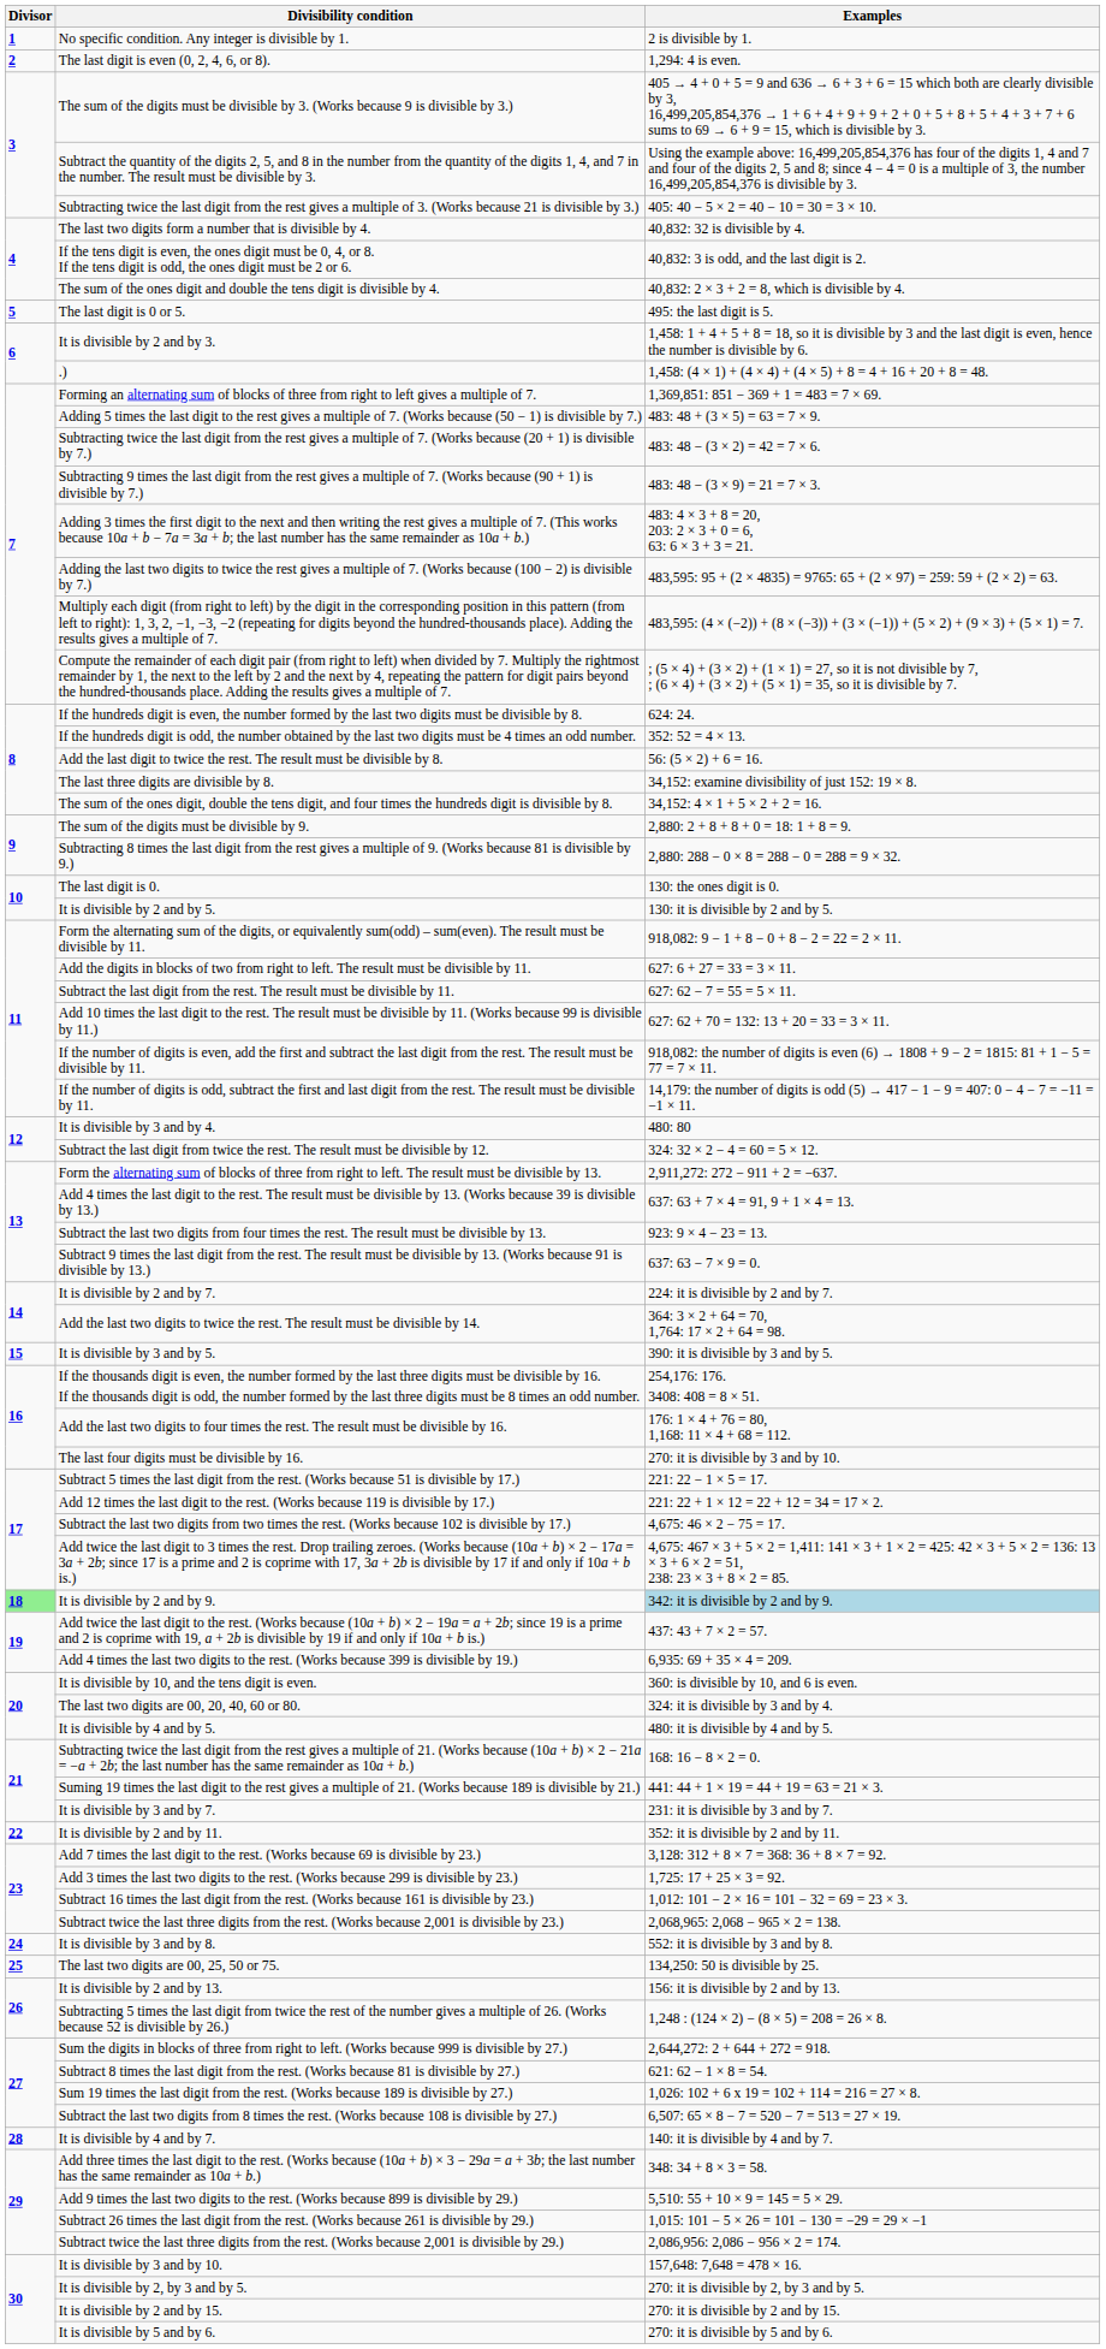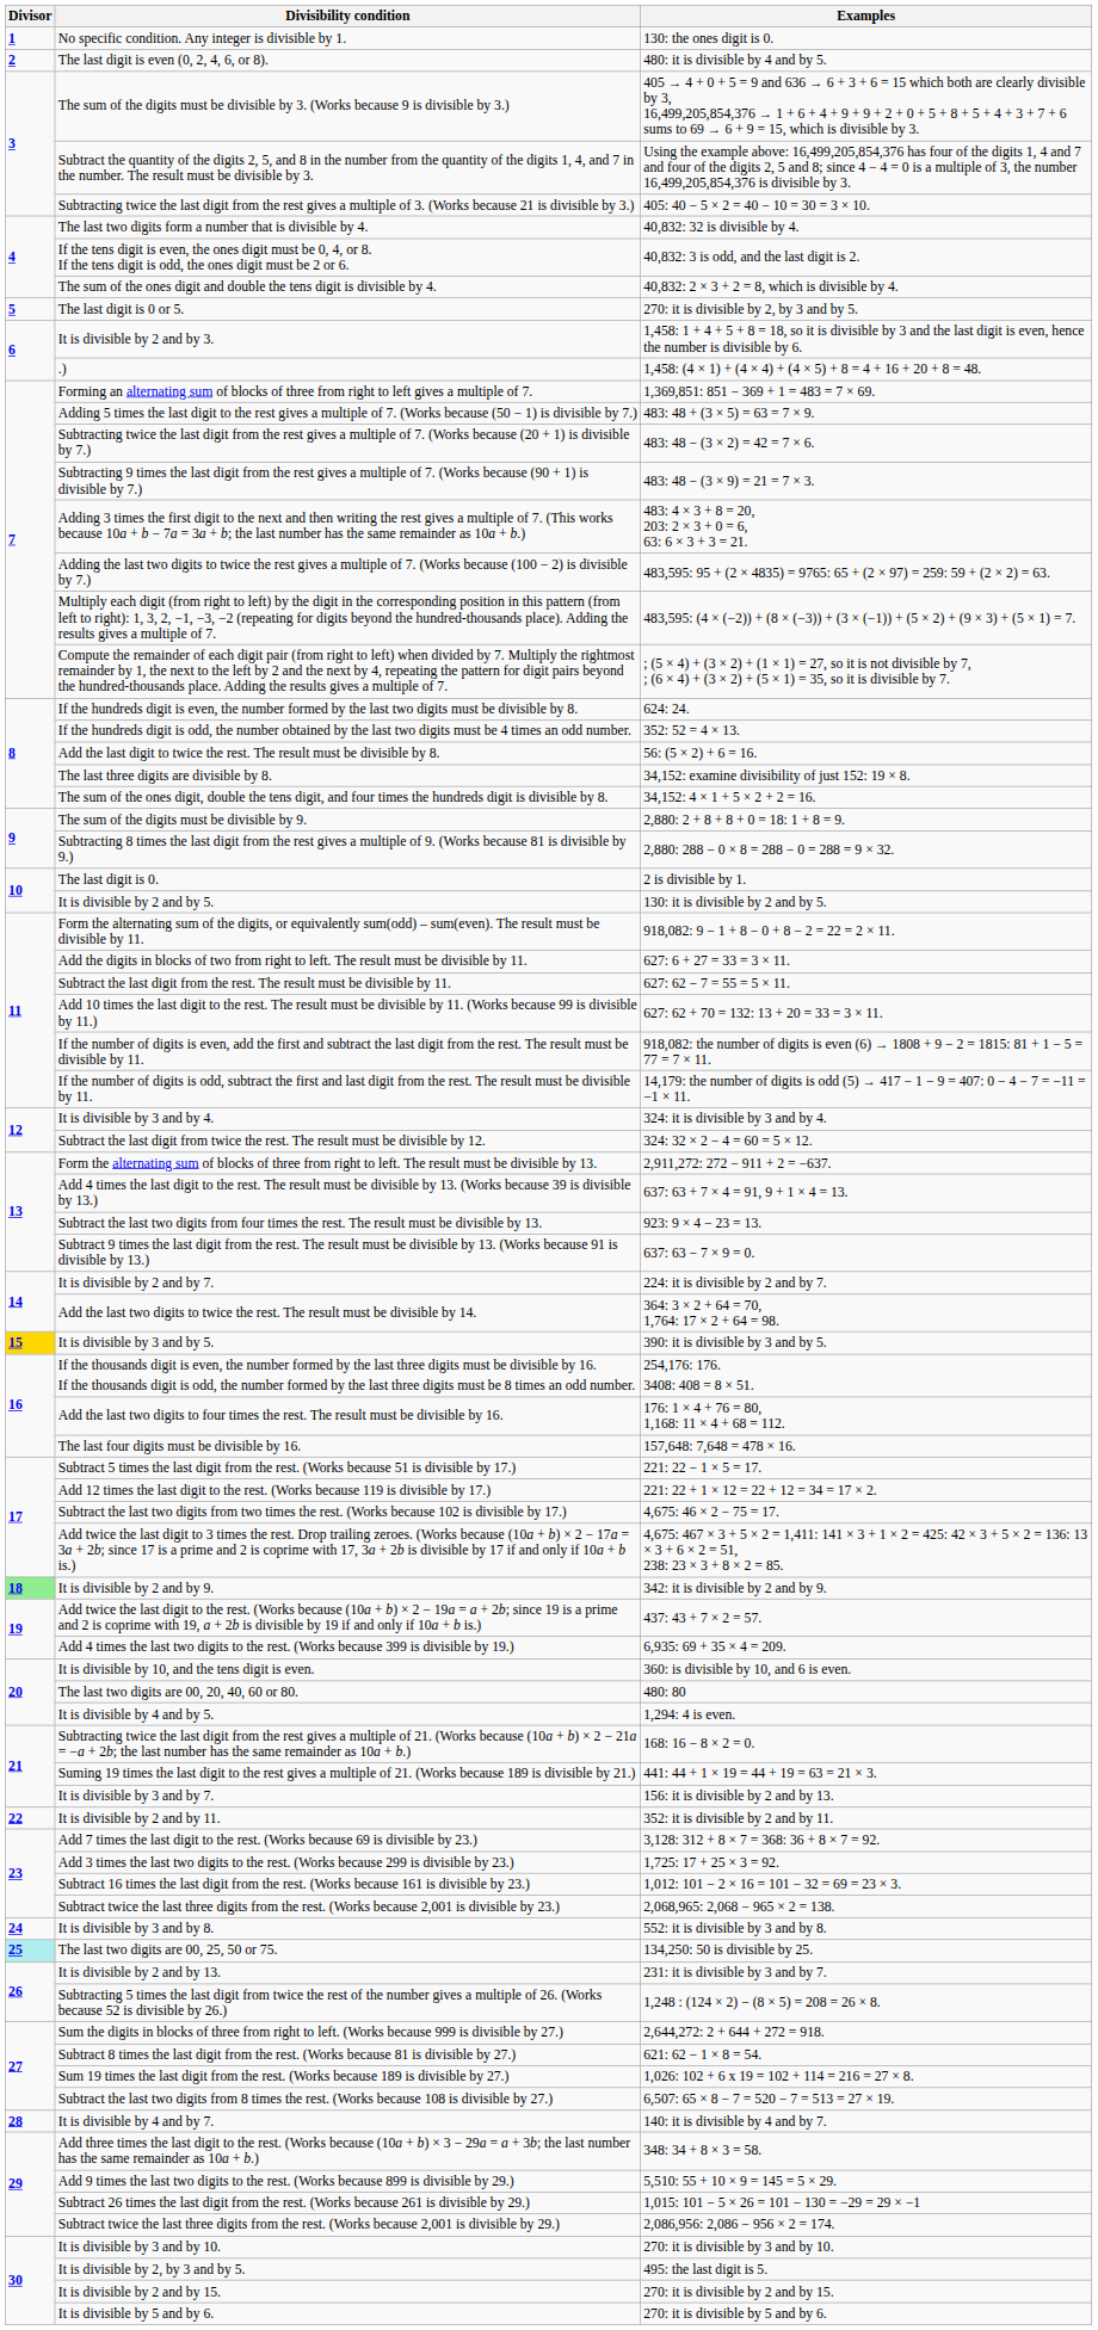No specific condition. Any integer is divisible by 1. | Examples: 2 is divisible by 1. -> 130: the ones digit is 0.
The last digit is even (0, 2, 4, 6, or 8). | Examples: 1,294: 4 is even. -> 480: it is divisible by 4 and by 5.
The last digit is 0 or 5. | Examples: 495: the last digit is 5. -> 270: it is divisible by 2, by 3 and by 5.
The last digit is 0. | Examples: 130: the ones digit is 0. -> 2 is divisible by 1.
It is divisible by 3 and by 4. | Examples: 480: 80 -> 324: it is divisible by 3 and by 4.
It is divisible by 3 and by 5. | Divisor: no background -> gold background
The last four digits must be divisible by 16. | Examples: 270: it is divisible by 3 and by 10. -> 157,648: 7,648 = 478 × 16.
It is divisible by 2 and by 9. | Examples: lightblue background -> no background
The last two digits are 00, 20, 40, 60 or 80. | Examples: 324: it is divisible by 3 and by 4. -> 480: 80
It is divisible by 4 and by 5. | Examples: 480: it is divisible by 4 and by 5. -> 1,294: 4 is even.
It is divisible by 3 and by 7. | Examples: 231: it is divisible by 3 and by 7. -> 156: it is divisible by 2 and by 13.
The last two digits are 00, 25, 50 or 75. | Divisor: no background -> paleturquoise background
It is divisible by 2 and by 13. | Examples: 156: it is divisible by 2 and by 13. -> 231: it is divisible by 3 and by 7.
It is divisible by 3 and by 10. | Examples: 157,648: 7,648 = 478 × 16. -> 270: it is divisible by 3 and by 10.
It is divisible by 2, by 3 and by 5. | Examples: 270: it is divisible by 2, by 3 and by 5. -> 495: the last digit is 5.
